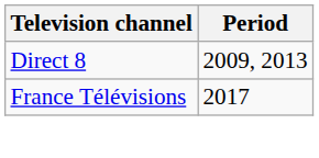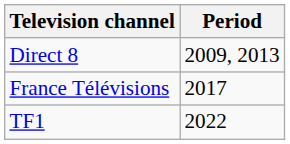+ row: TF1 | 2022
